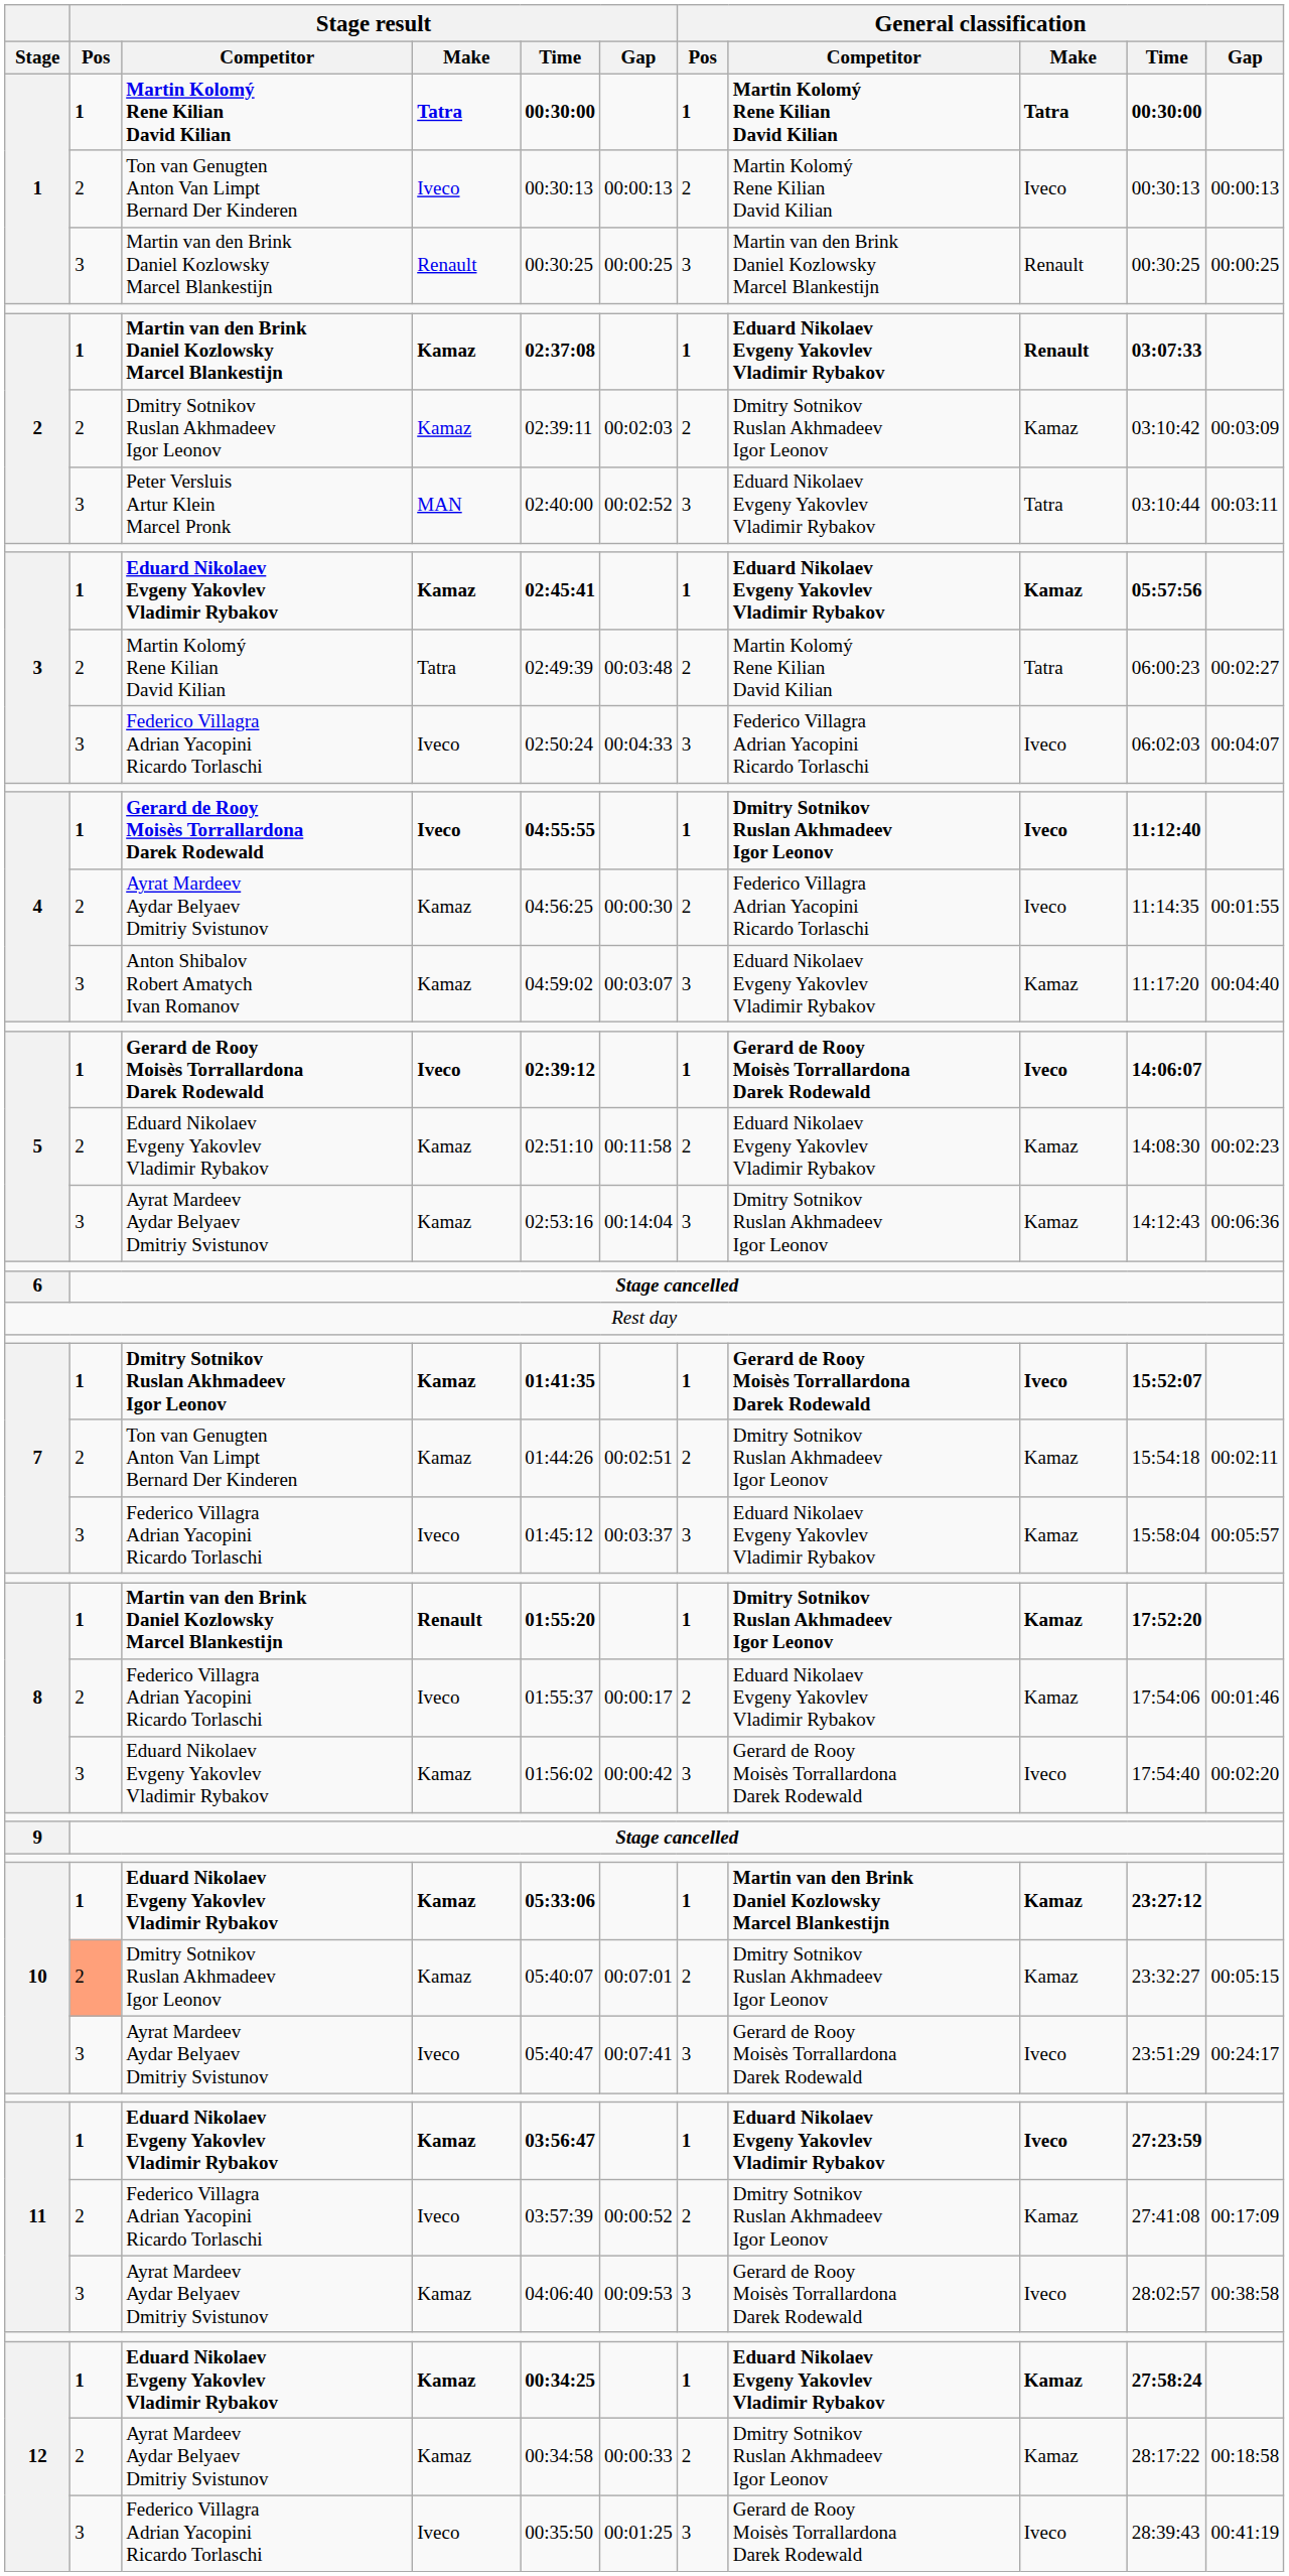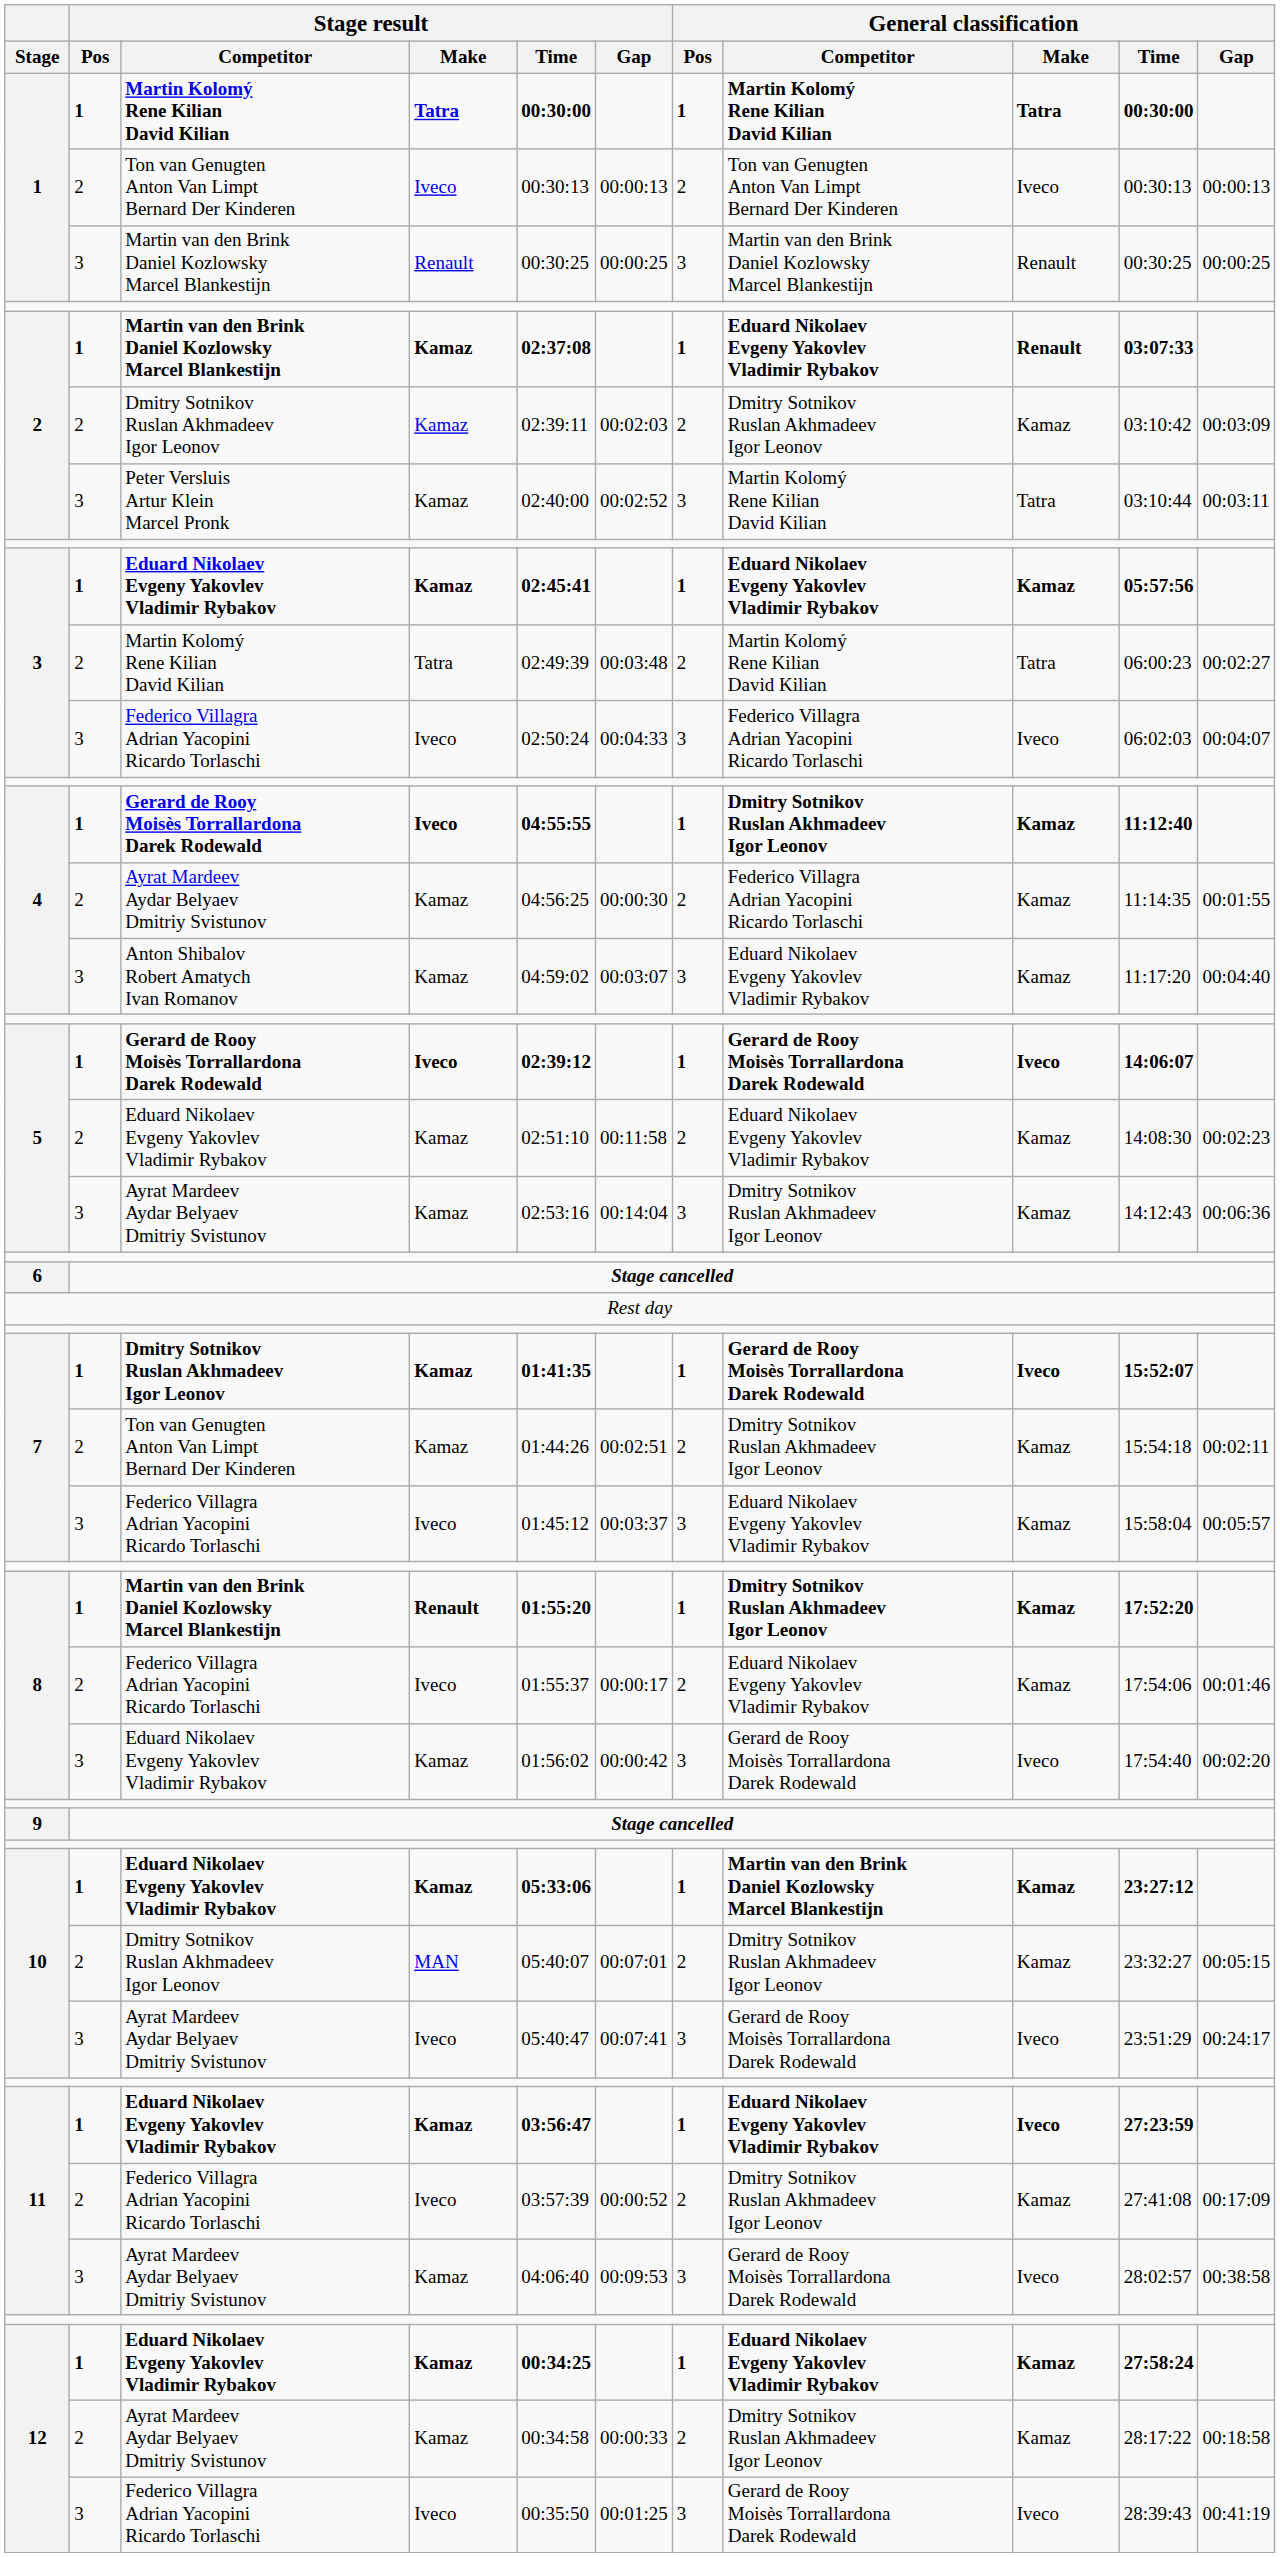1 / Ton van Genugten Anton Van Limpt Bernard Der Kinderen | General classification / Competitor: Martin Kolomý Rene Kilian David Kilian -> Ton van Genugten Anton Van Limpt Bernard Der Kinderen
2 / Peter Versluis Artur Klein Marcel Pronk | Stage result / Make: MAN -> Kamaz
2 / Peter Versluis Artur Klein Marcel Pronk | General classification / Competitor: Eduard Nikolaev Evgeny Yakovlev Vladimir Rybakov -> Martin Kolomý Rene Kilian David Kilian
4 / Gerard de Rooy Moisès Torrallardona Darek Rodewald | General classification / Make: Iveco -> Kamaz
4 / Ayrat Mardeev Aydar Belyaev Dmitriy Svistunov | General classification / Make: Iveco -> Kamaz
10 / Dmitry Sotnikov Ruslan Akhmadeev Igor Leonov | Stage result / Pos: lightsalmon background -> no background
10 / Dmitry Sotnikov Ruslan Akhmadeev Igor Leonov | Stage result / Make: Kamaz -> MAN
